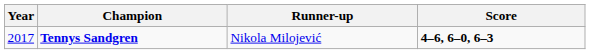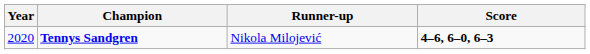Tennys Sandgren | Year: 2017 -> 2020
